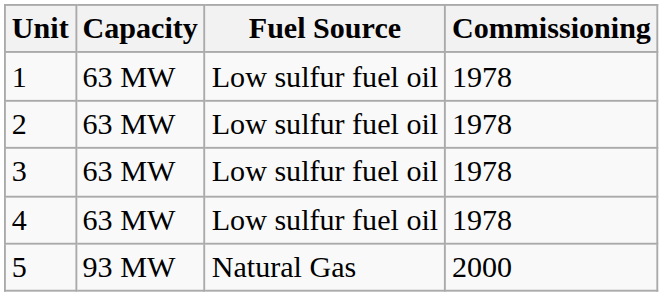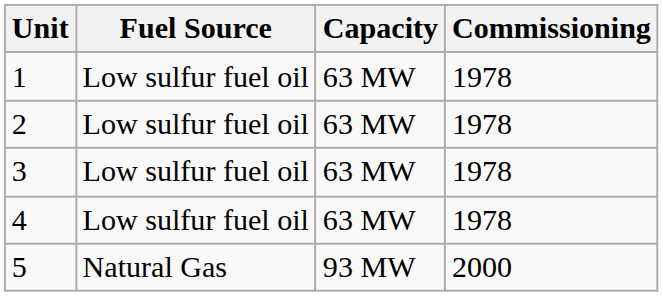columns swapped: Capacity <-> Fuel Source
